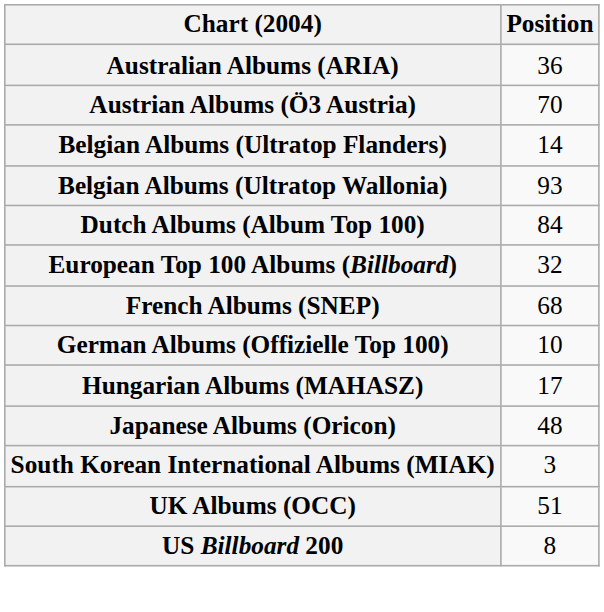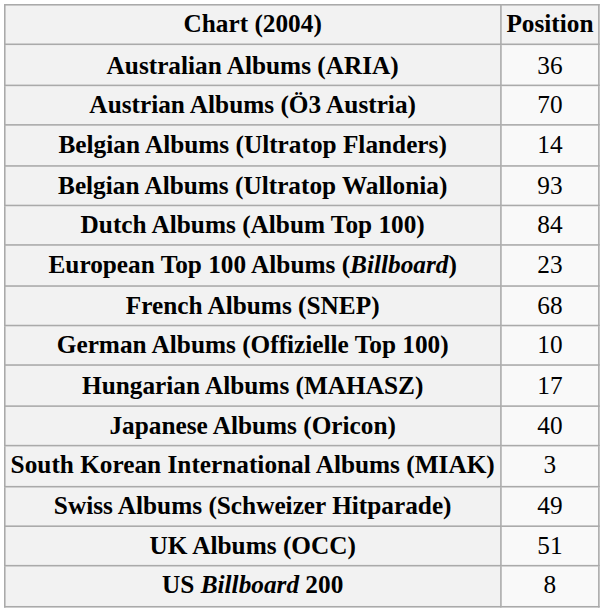European Top 100 Albums (Billboard) | Position: 32 -> 23
Japanese Albums (Oricon) | Position: 48 -> 40
+ row: Swiss Albums (Schweizer Hitparade) | 49
